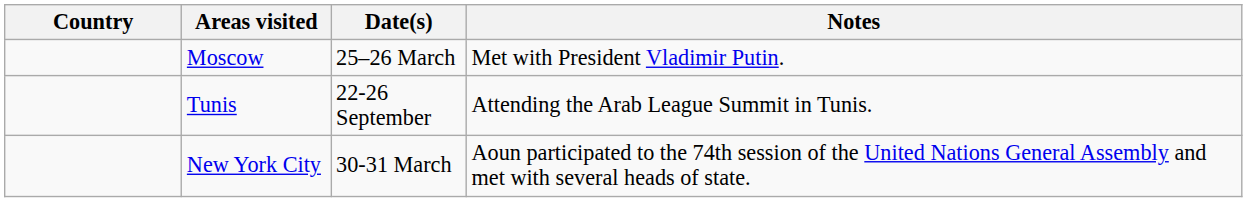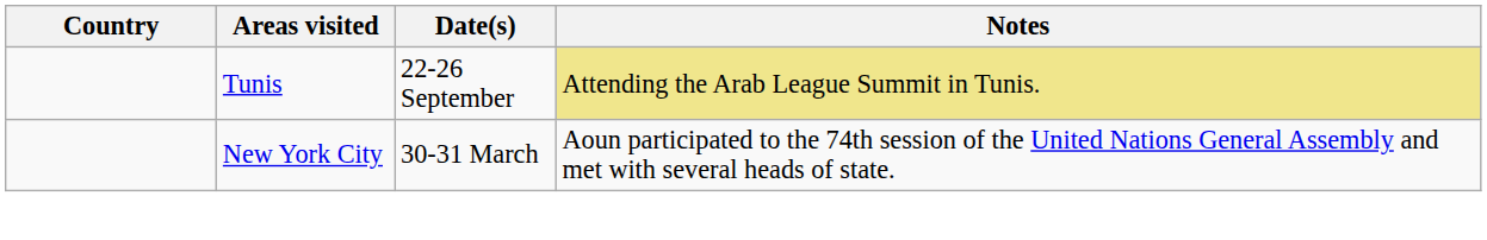- row: Moscow | 25–26 March | Met with President Vladimir Putin.
Tunis | Notes: no background -> khaki background
